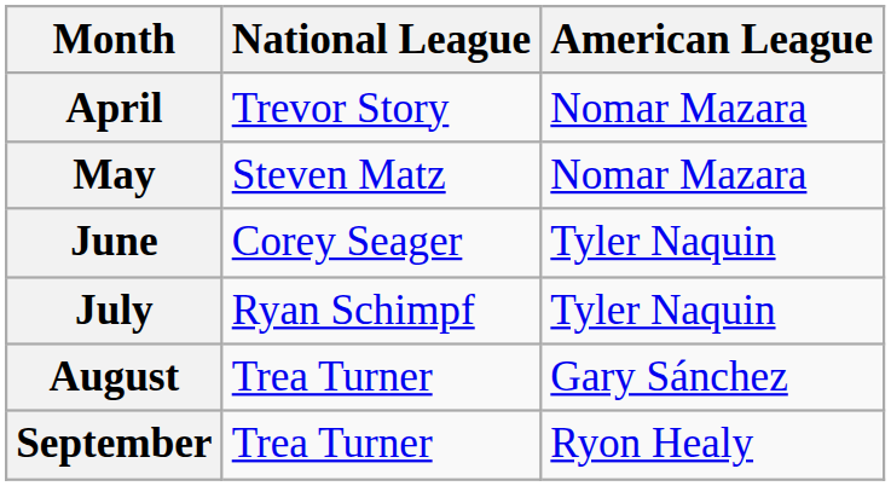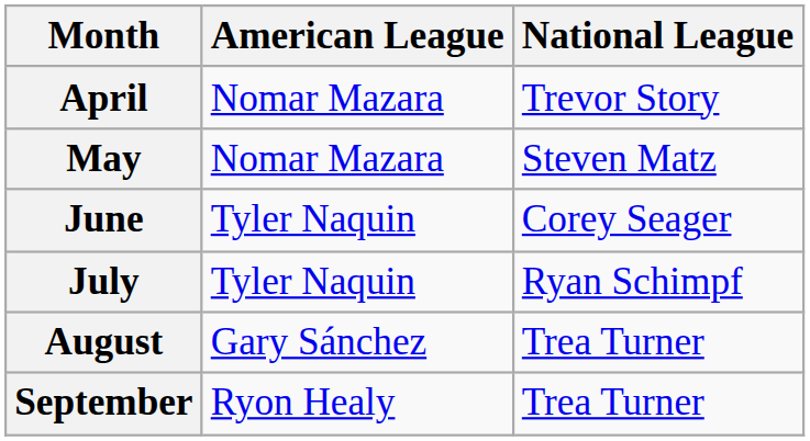columns swapped: American League <-> National League
